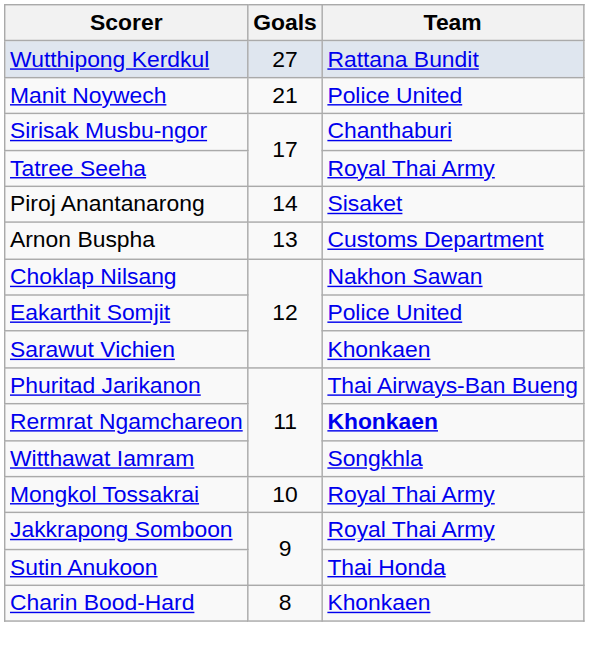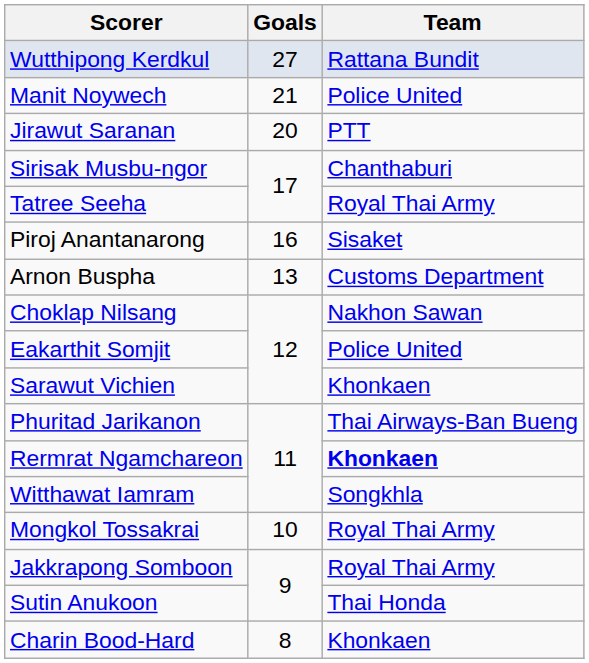+ row: Jirawut Saranan | 20 | PTT
Piroj Anantanarong | Goals: 14 -> 16
